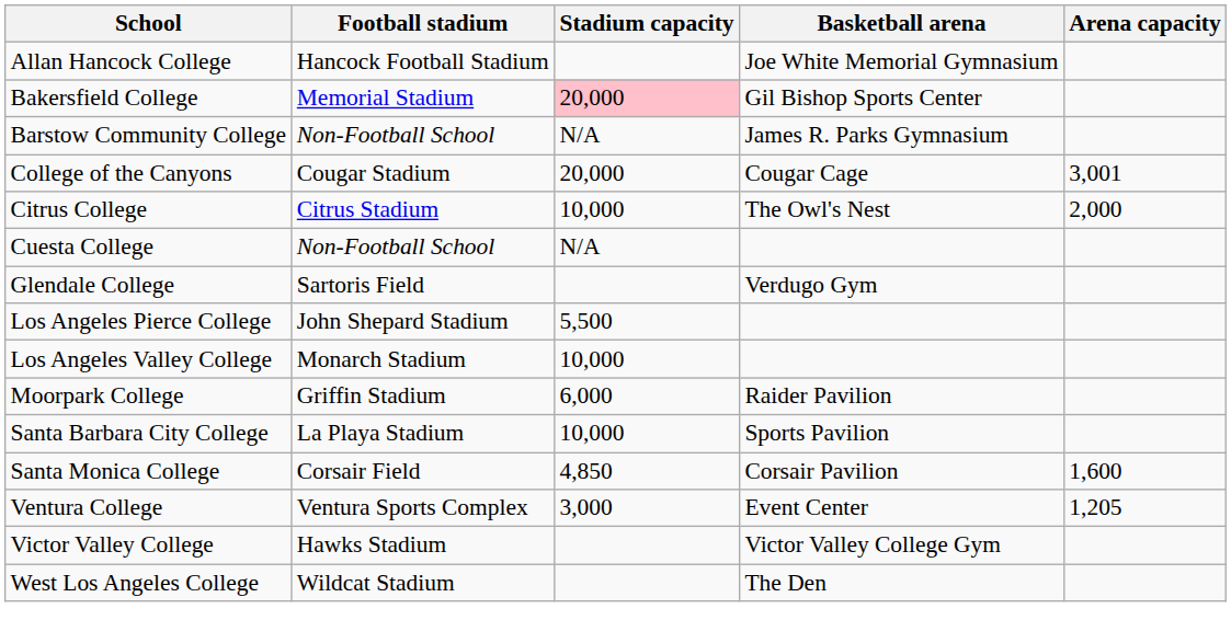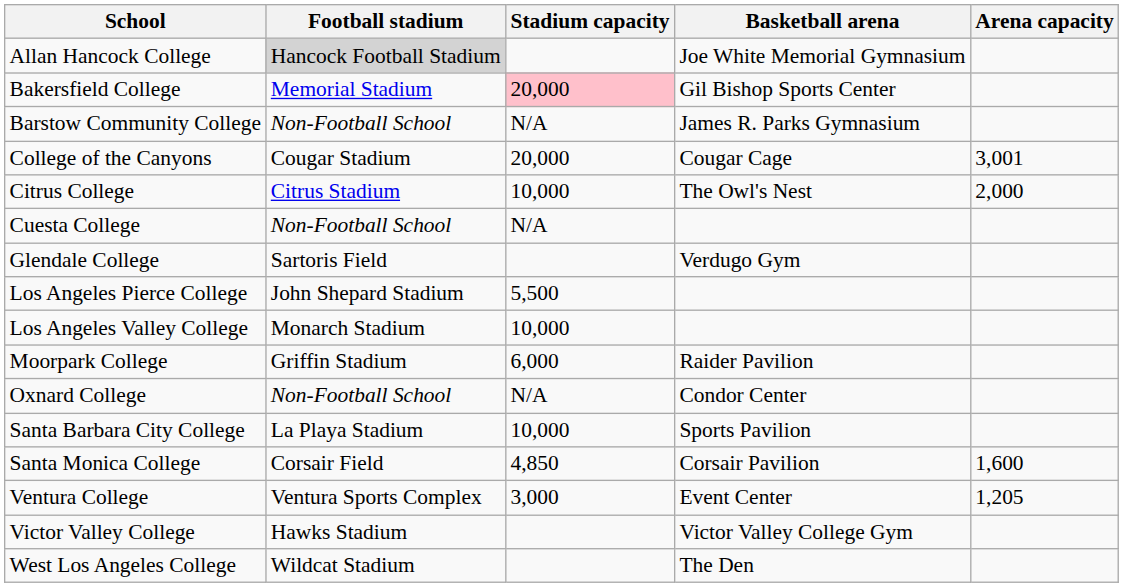Allan Hancock College | Football stadium: no background -> lightgrey background
+ row: Oxnard College | Non-Football School | N/A | Condor Center
